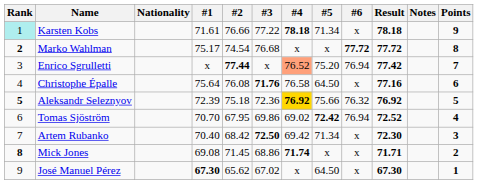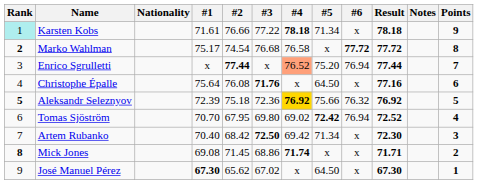Marko Wahlman | #4: x -> 76.58
Enrico Sgrulletti | Result: 77.42 -> 77.44
Christophe Épalle | #4: 76.58 -> x
Tomas Sjöström | #3: 69.86 -> 69.80
